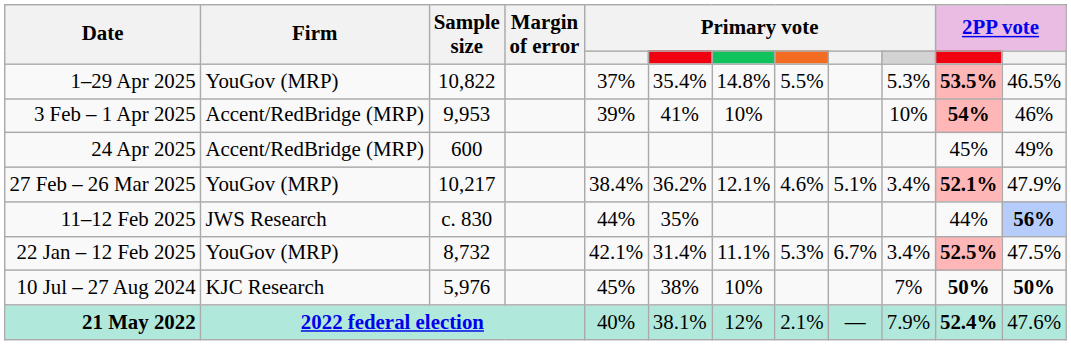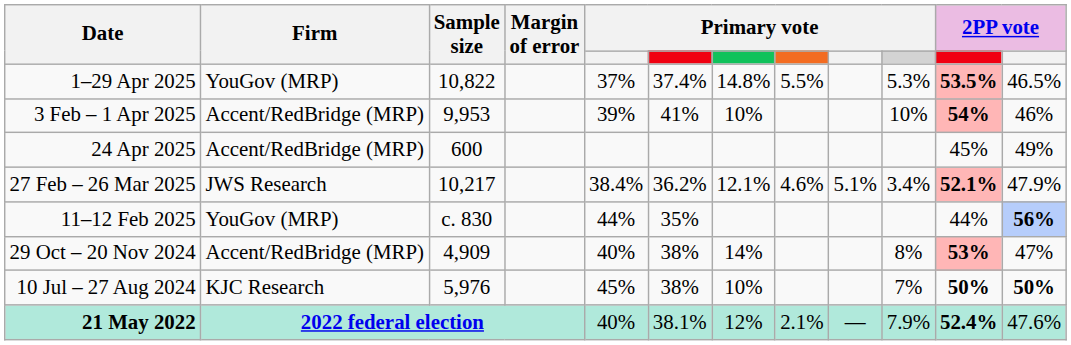1–29 Apr 2025 | column 6: 35.4% -> 37.4%
27 Feb – 26 Mar 2025 | Firm: YouGov (MRP) -> JWS Research
11–12 Feb 2025 | Firm: JWS Research -> YouGov (MRP)
- row: 22 Jan – 12 Feb 2025 | YouGov (MRP) | 8,732 | 42.1% | 31.4% | 11.1% | 5.3% | 6.7% | 3.4% | 52.5% | 47.5%
+ row: 29 Oct – 20 Nov 2024 | Accent/RedBridge (MRP) | 4,909 | 40% | 38% | 14% | 8% | 53% | 47%
